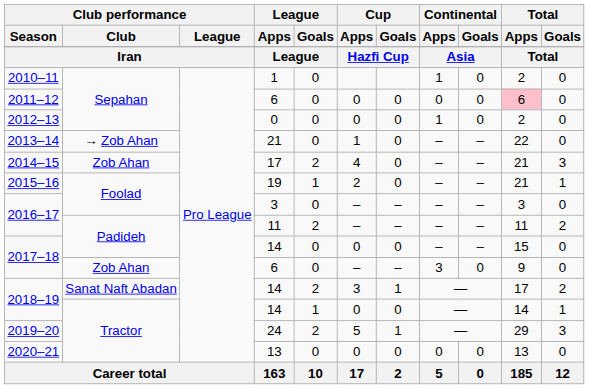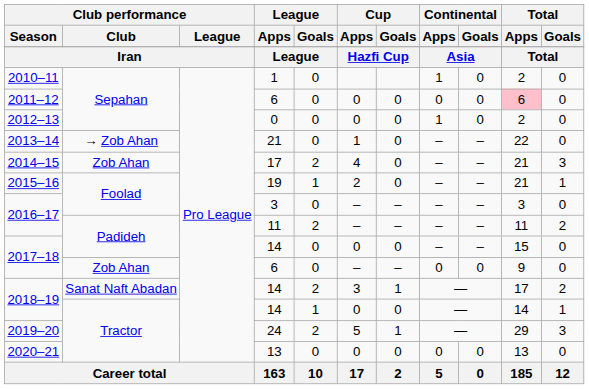2017–18 / Zob Ahan | Continental / Apps: 3 -> 0
